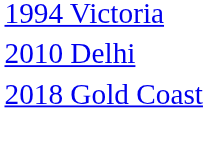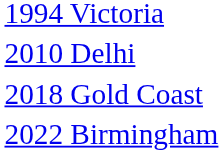+ row: 2022 Birmingham
